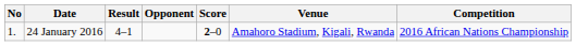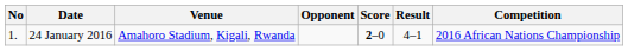columns swapped: Venue <-> Result
